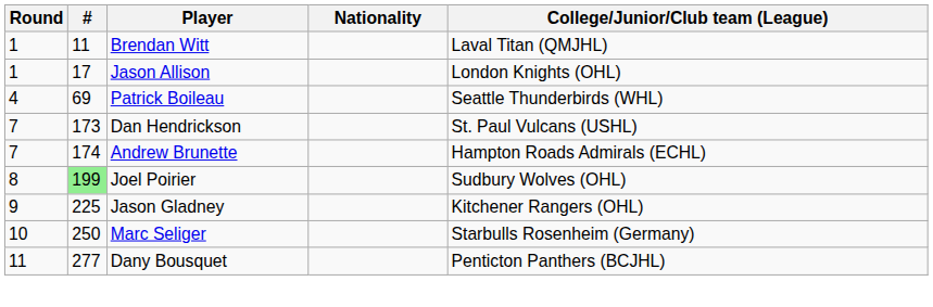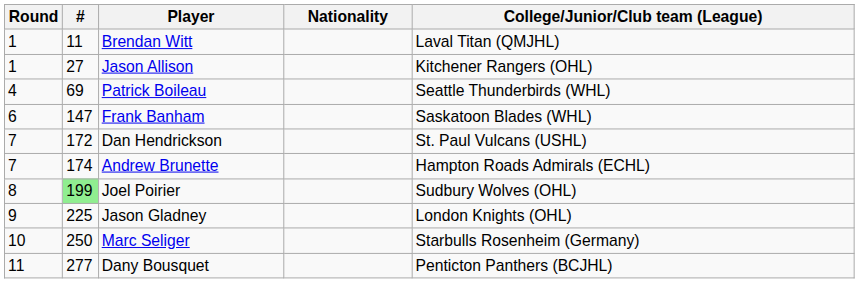Jason Allison | #: 17 -> 27
Jason Allison | College/Junior/Club team (League): London Knights (OHL) -> Kitchener Rangers (OHL)
+ row: 6 | 147 | Frank Banham | Saskatoon Blades (WHL)
Dan Hendrickson | #: 173 -> 172
Jason Gladney | College/Junior/Club team (League): Kitchener Rangers (OHL) -> London Knights (OHL)
